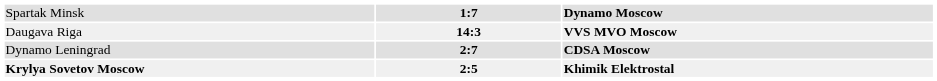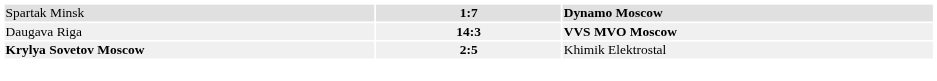- row: Dynamo Leningrad | 2:7 | CDSA Moscow
Krylya Sovetov Moscow | column 3: bold -> normal
